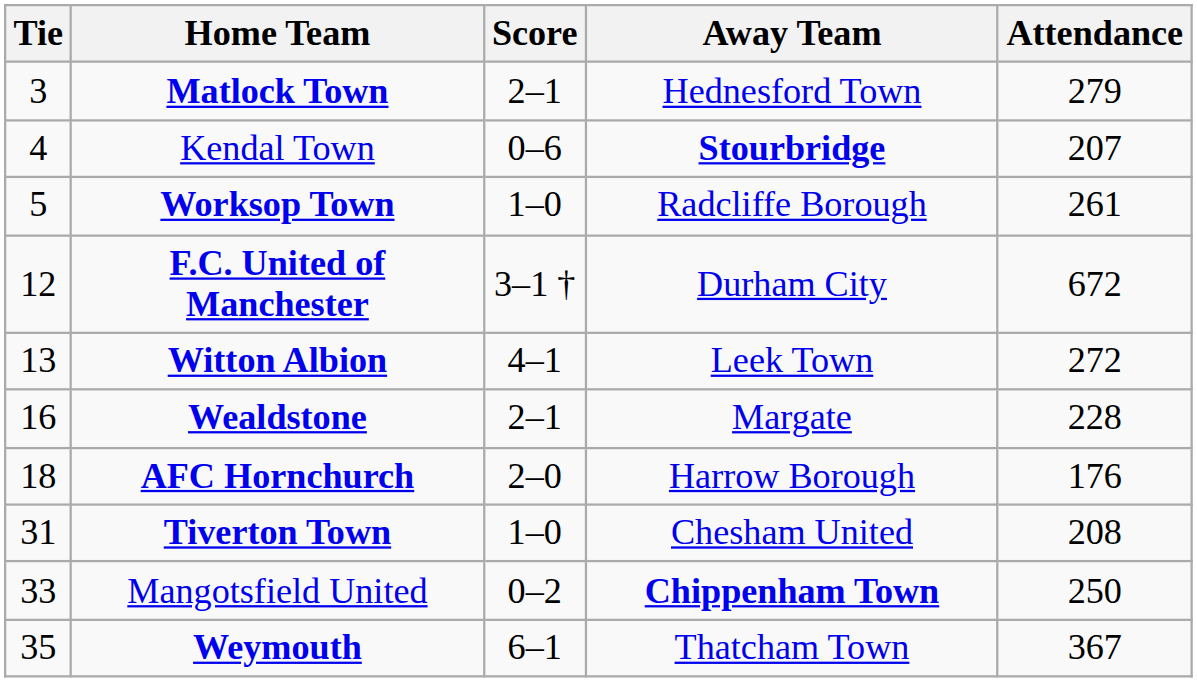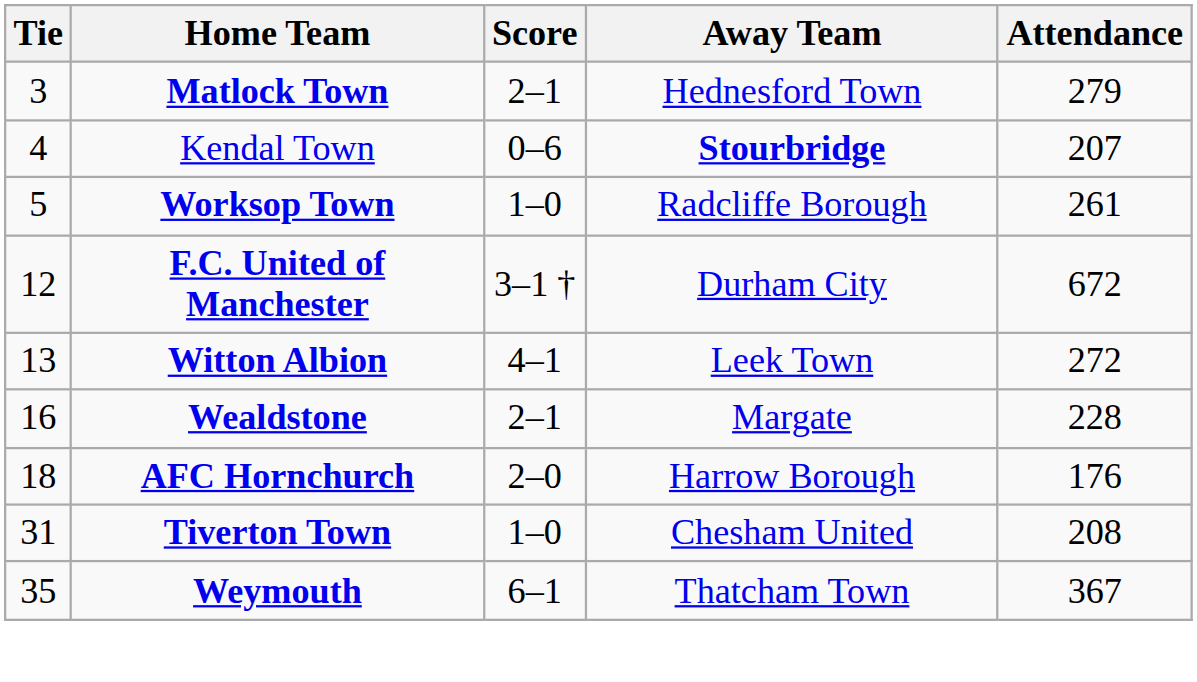- row: 33 | Mangotsfield United | 0–2 | Chippenham Town | 250
